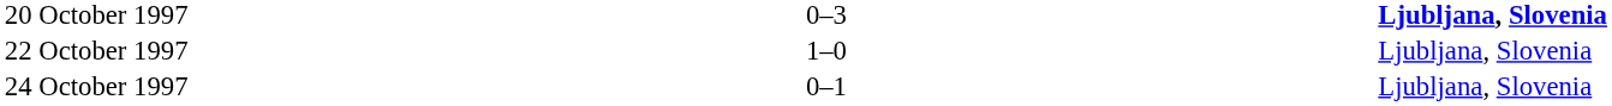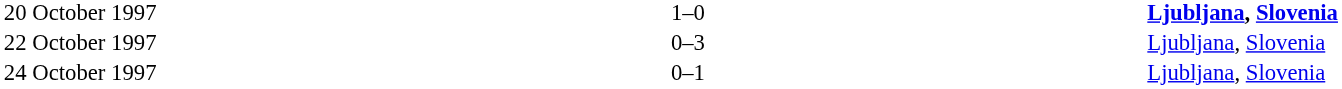20 October 1997 | column 3: 0–3 -> 1–0
22 October 1997 | column 3: 1–0 -> 0–3
